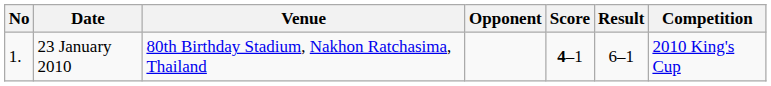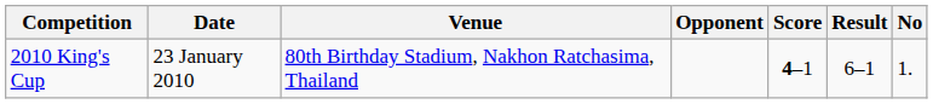columns swapped: No <-> Competition
